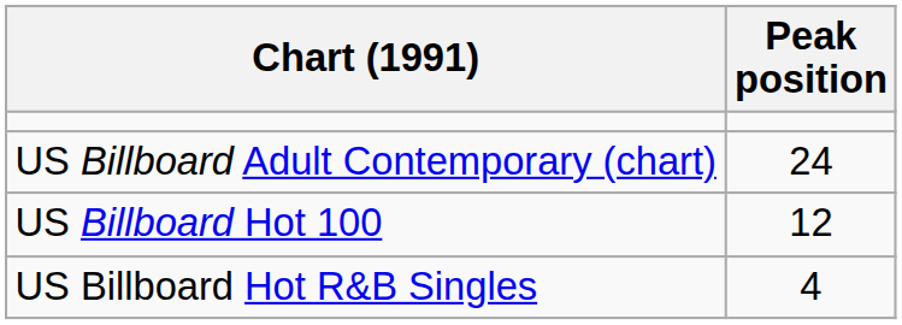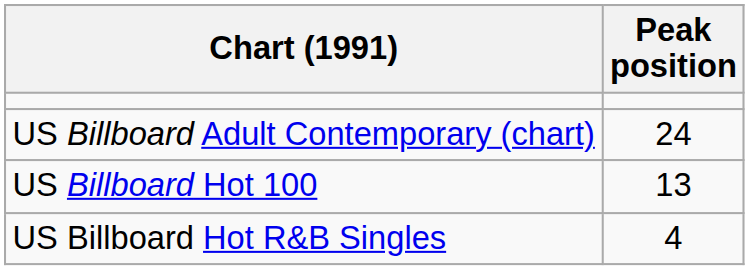US Billboard Hot 100 | Peak position: 12 -> 13
